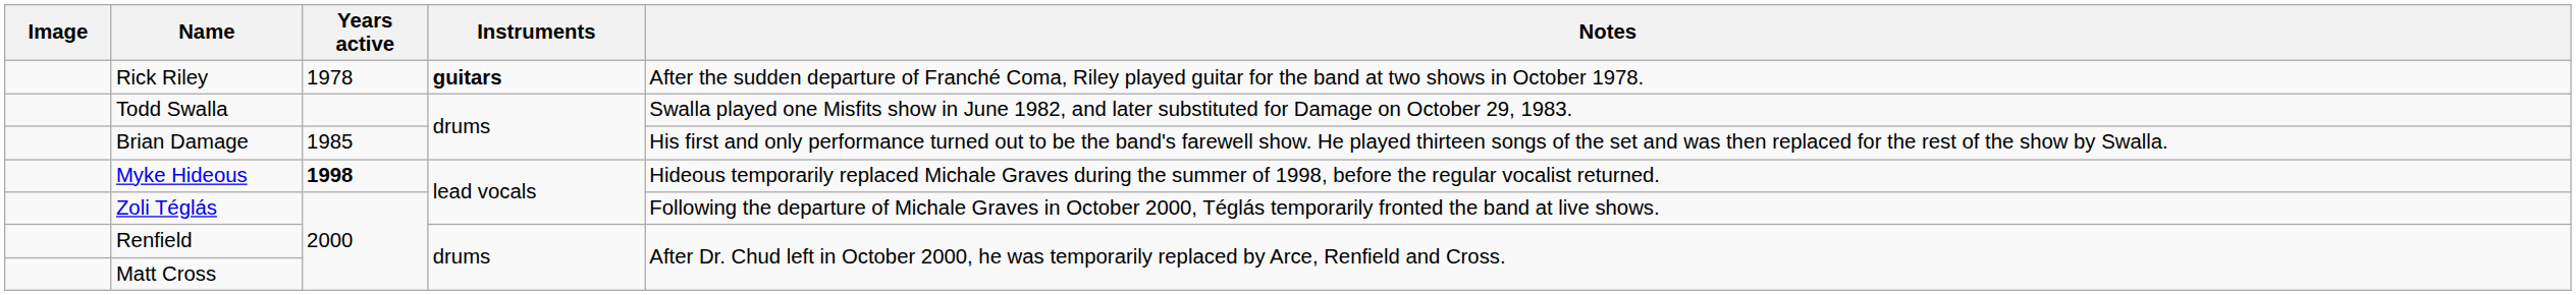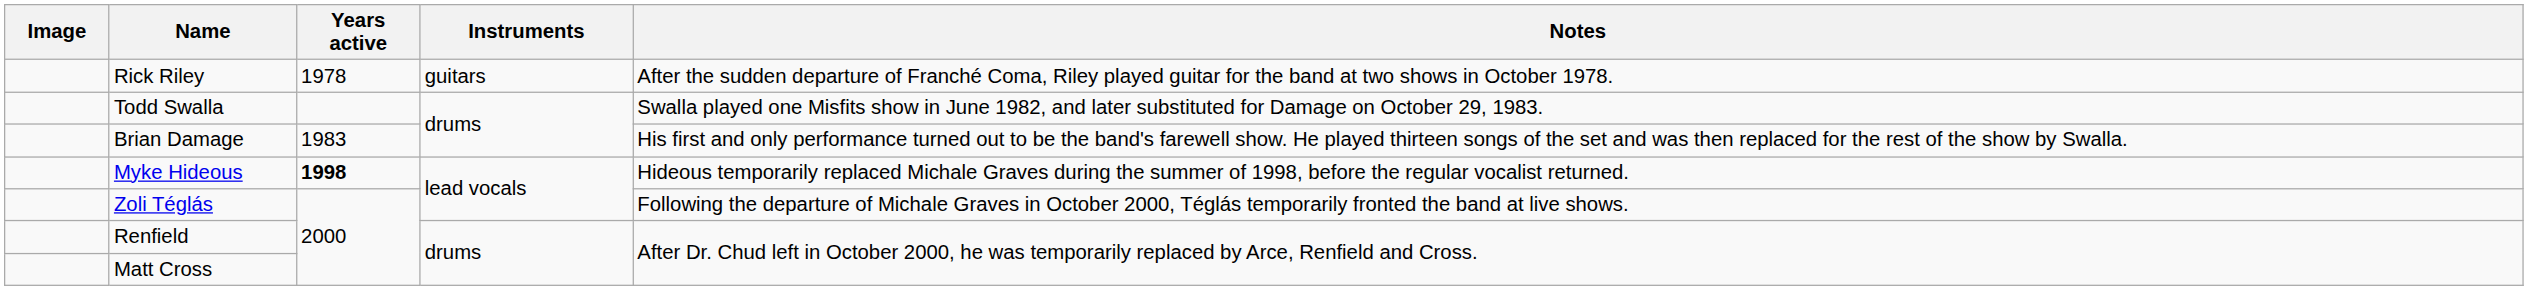Rick Riley | Instruments: bold -> normal
Brian Damage | Years active: 1985 -> 1983
